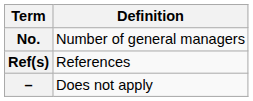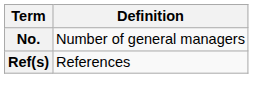- row: – | Does not apply
